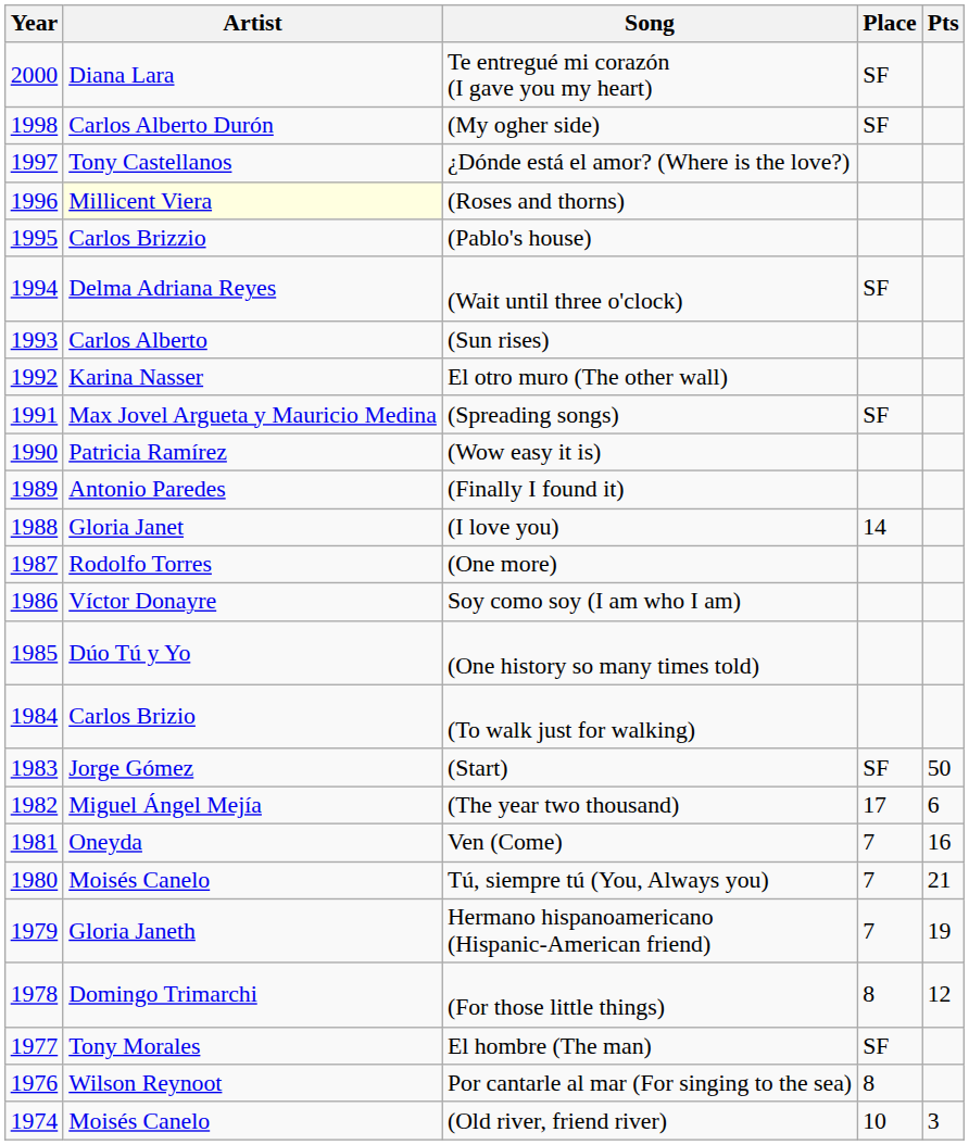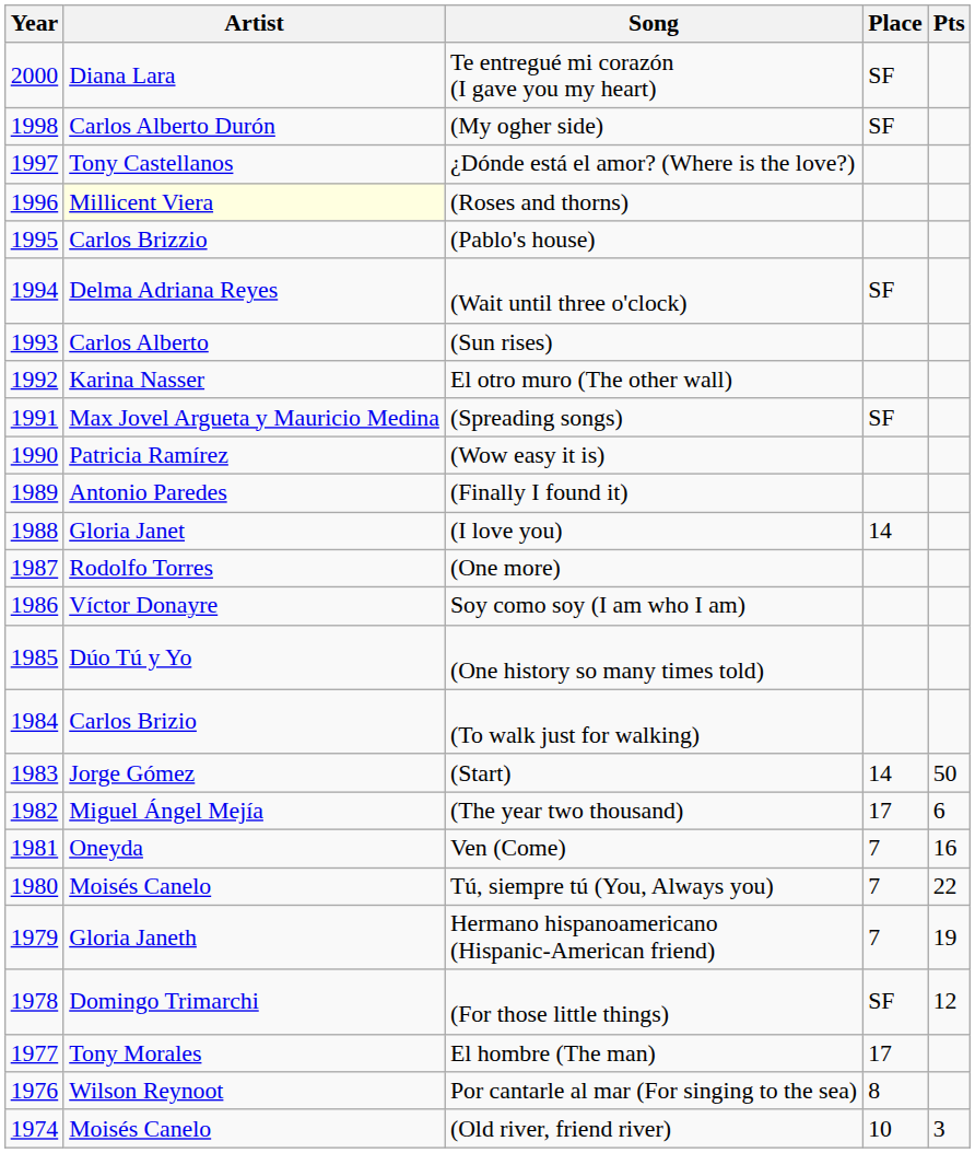(Start) | Place: SF -> 14
Tú, siempre tú (You, Always you) | Pts: 21 -> 22
(For those little things) | Place: 8 -> SF
El hombre (The man) | Place: SF -> 17
